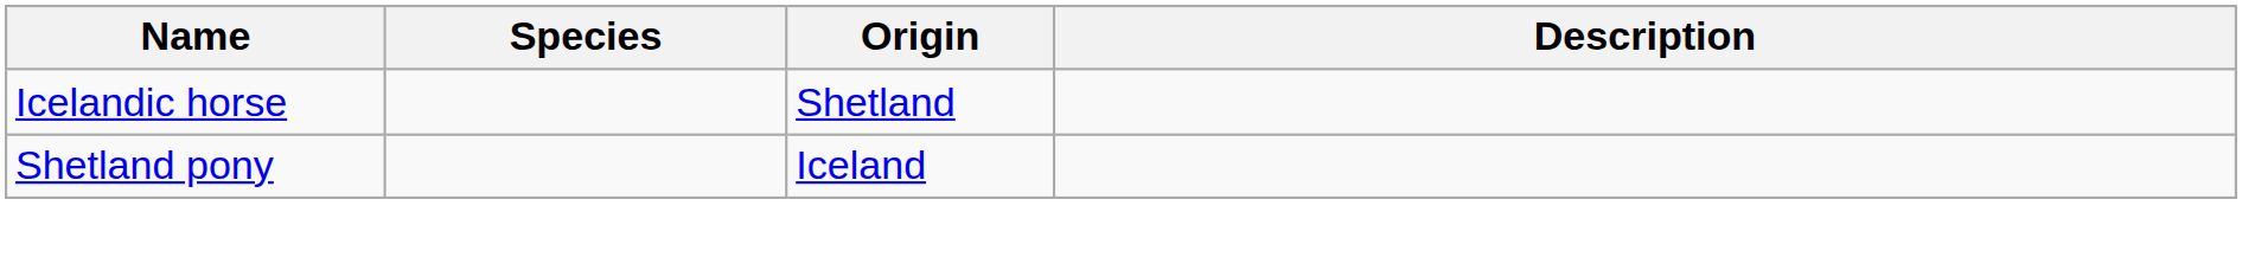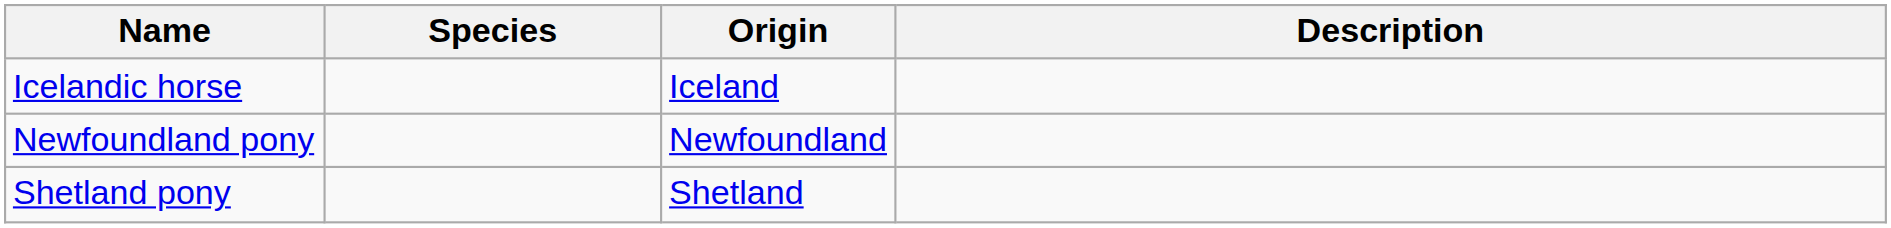Icelandic horse | Origin: Shetland -> Iceland
+ row: Newfoundland pony | Newfoundland
Shetland pony | Origin: Iceland -> Shetland
